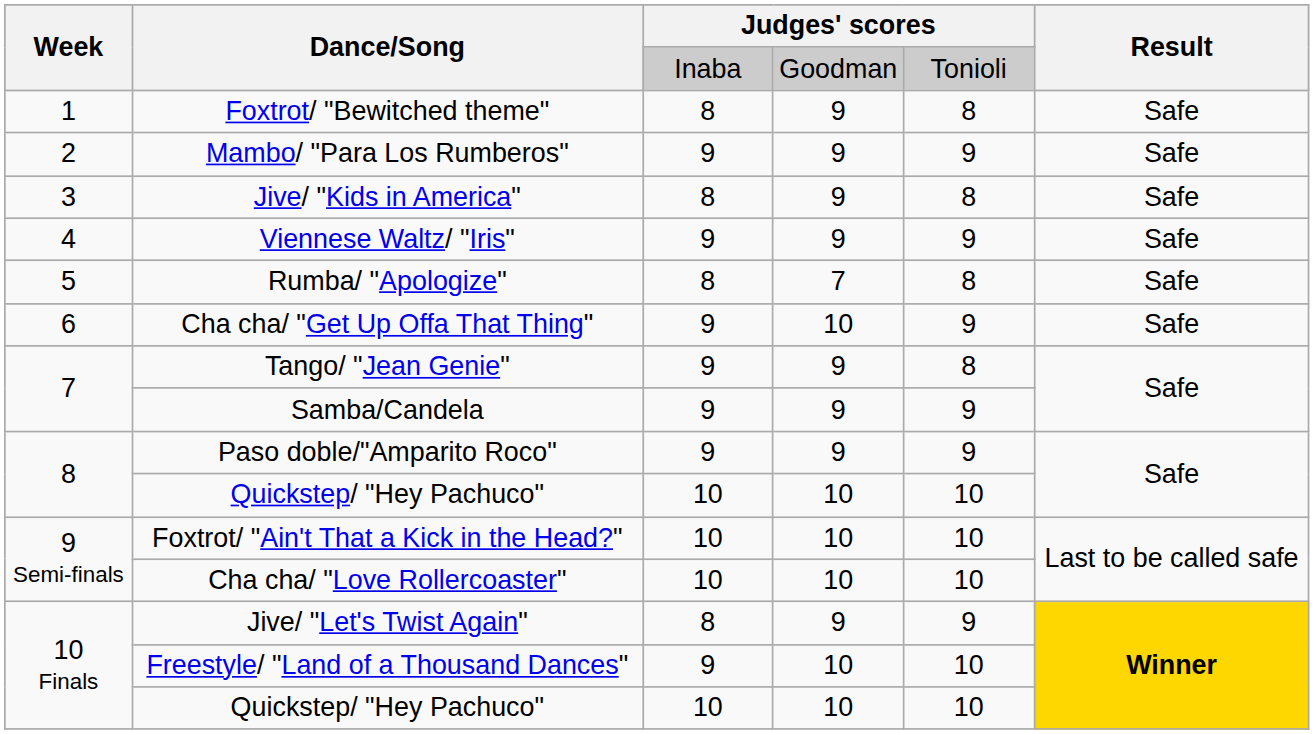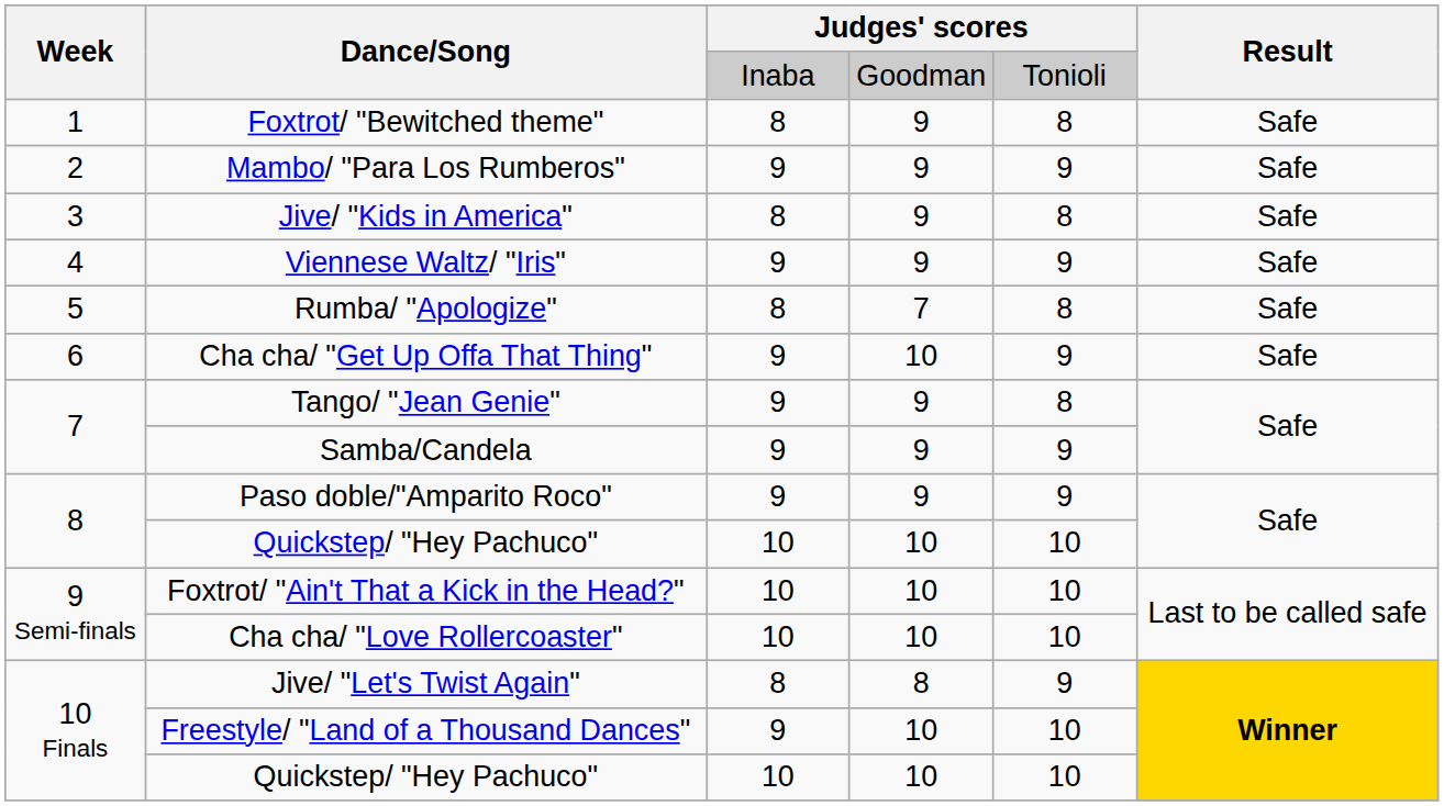Jive/ "Let's Twist Again" | column 4: 9 -> 8
